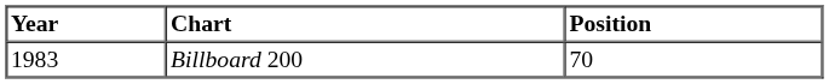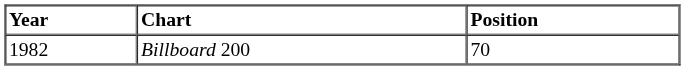Billboard 200 | Year: 1983 -> 1982
